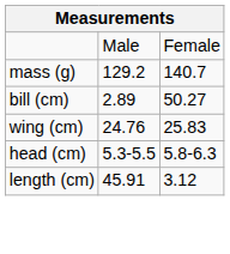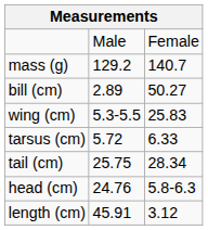wing (cm) | column 2: 24.76 -> 5.3-5.5
+ row: tarsus (cm) | 5.72 | 6.33
+ row: tail (cm) | 25.75 | 28.34
head (cm) | column 2: 5.3-5.5 -> 24.76
